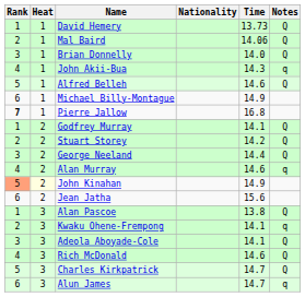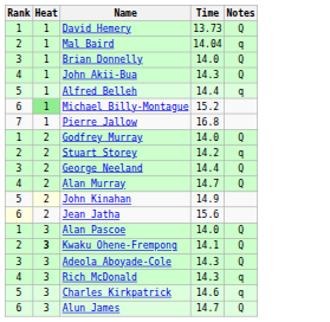- column: Nationality
Mal Baird | Time: 14.06 -> 14.04
Mal Baird | Notes: Q -> q
John Akii-Bua | Notes: q -> Q
Alfred Belleh | Time: 14.6 -> 14.4
Alfred Belleh | Notes: Q -> q
Michael Billy-Montague | Heat: no background -> lightgreen background
Michael Billy-Montague | Time: 14.9 -> 15.2
Pierre Jallow | Rank: bold -> normal
Godfrey Murray | Time: 14.1 -> 14.0
Stuart Storey | Notes: Q -> q
Alan Murray | Time: 14.6 -> 14.7
Alan Murray | Notes: q -> Q
John Kinahan | Rank: lightsalmon background -> no background
Jean Jatha | Rank: no background -> lightyellow background
Alan Pascoe | Time: 13.8 -> 14.0
Kwaku Ohene-Frempong | Heat: normal -> bold
Kwaku Ohene-Frempong | Notes: q -> Q
Adeola Aboyade-Cole | Time: 14.1 -> 14.3
Rich McDonald | Time: 14.6 -> 14.3
Rich McDonald | Notes: Q -> q
Charles Kirkpatrick | Time: 14.7 -> 14.6
Charles Kirkpatrick | Notes: Q -> q
Alun James | Notes: q -> Q
